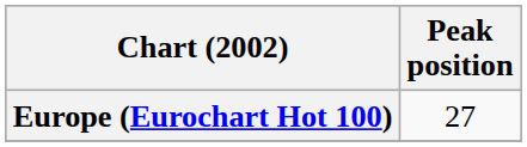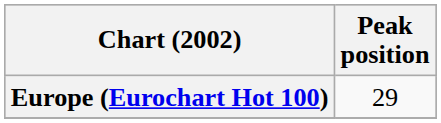Europe (Eurochart Hot 100) | Peak position: 27 -> 29
